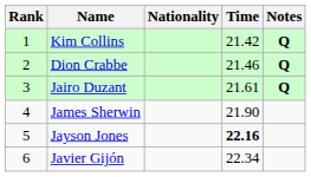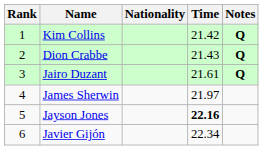Dion Crabbe | Time: 21.46 -> 21.43
James Sherwin | Time: 21.90 -> 21.97
